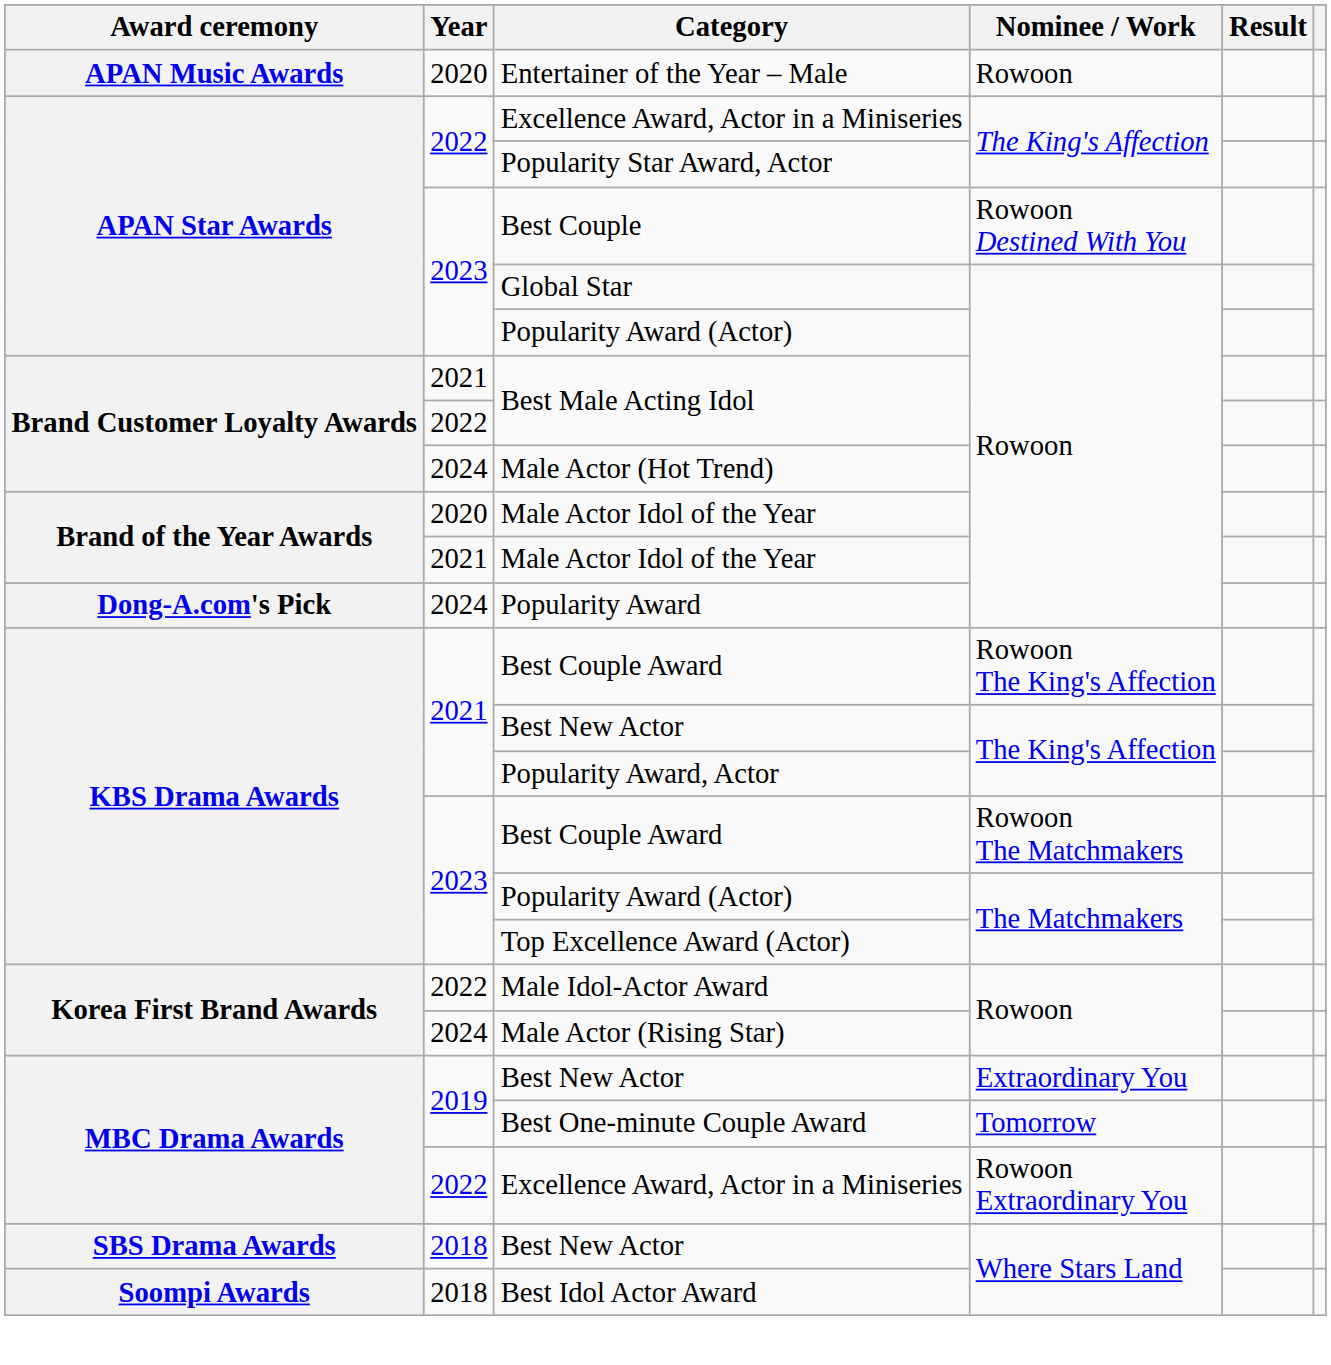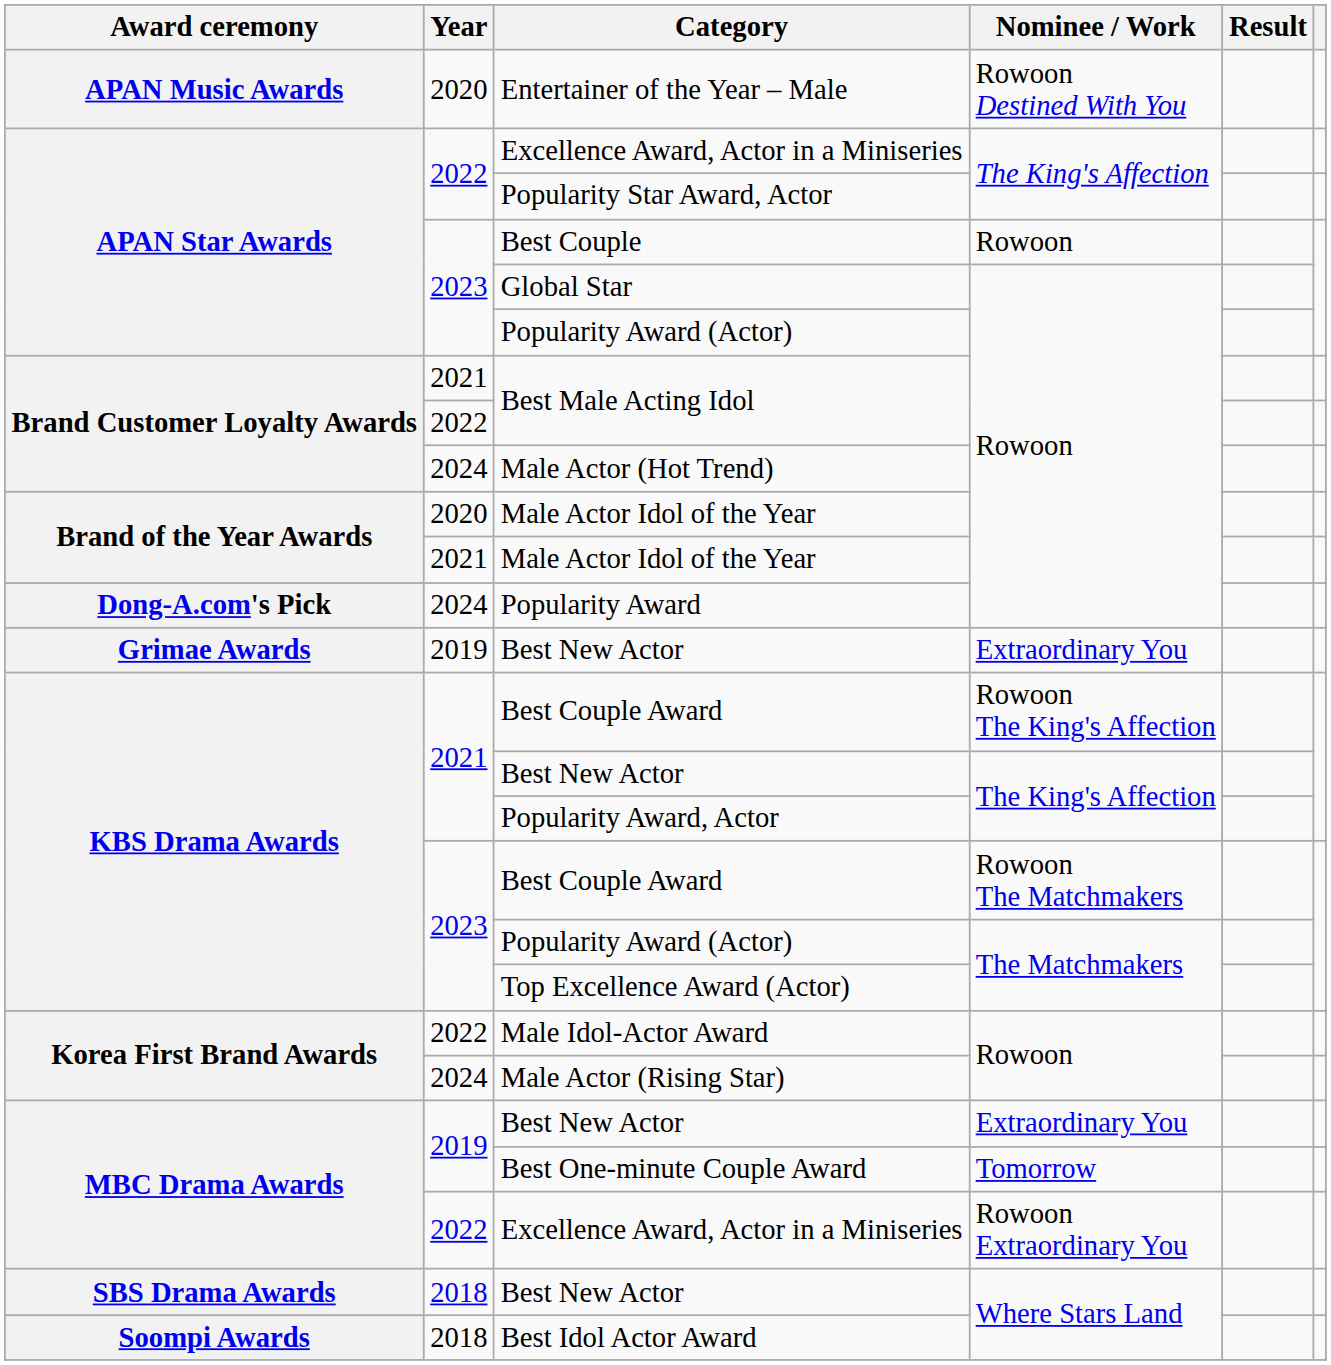Entertainer of the Year – Male | Nominee / Work: Rowoon -> Rowoon Destined With You
Best Couple | Nominee / Work: Rowoon Destined With You -> Rowoon
+ row: Grimae Awards | 2019 | Best New Actor | Extraordinary You
